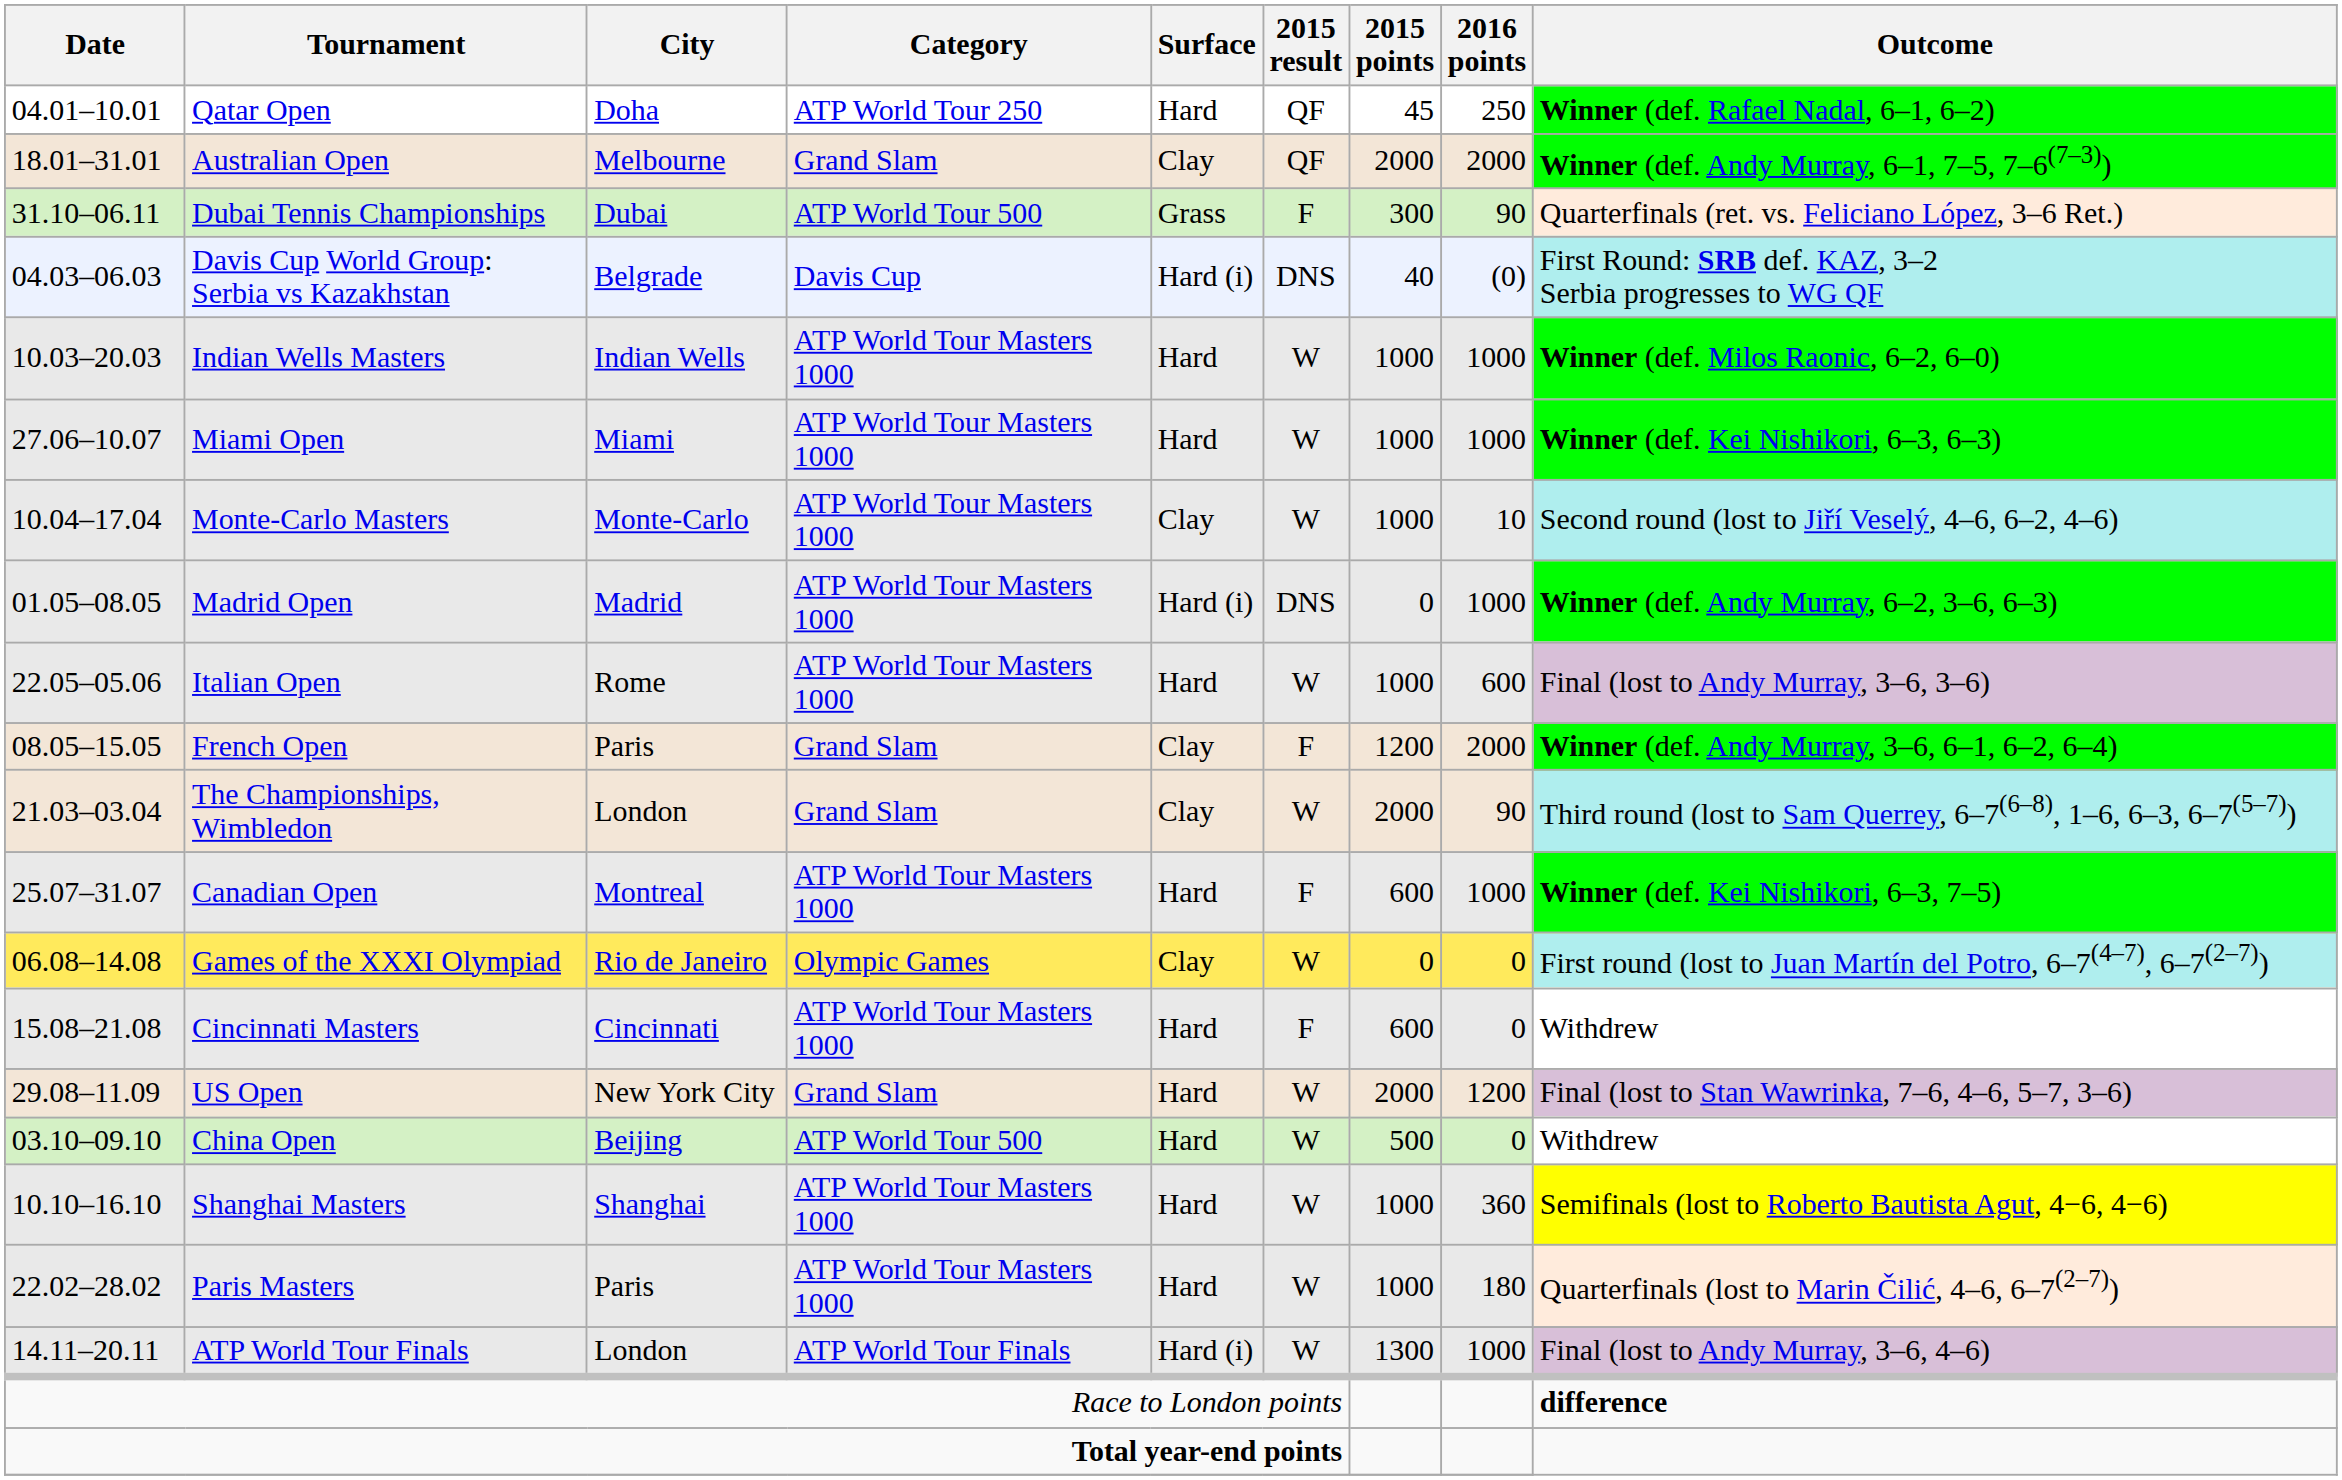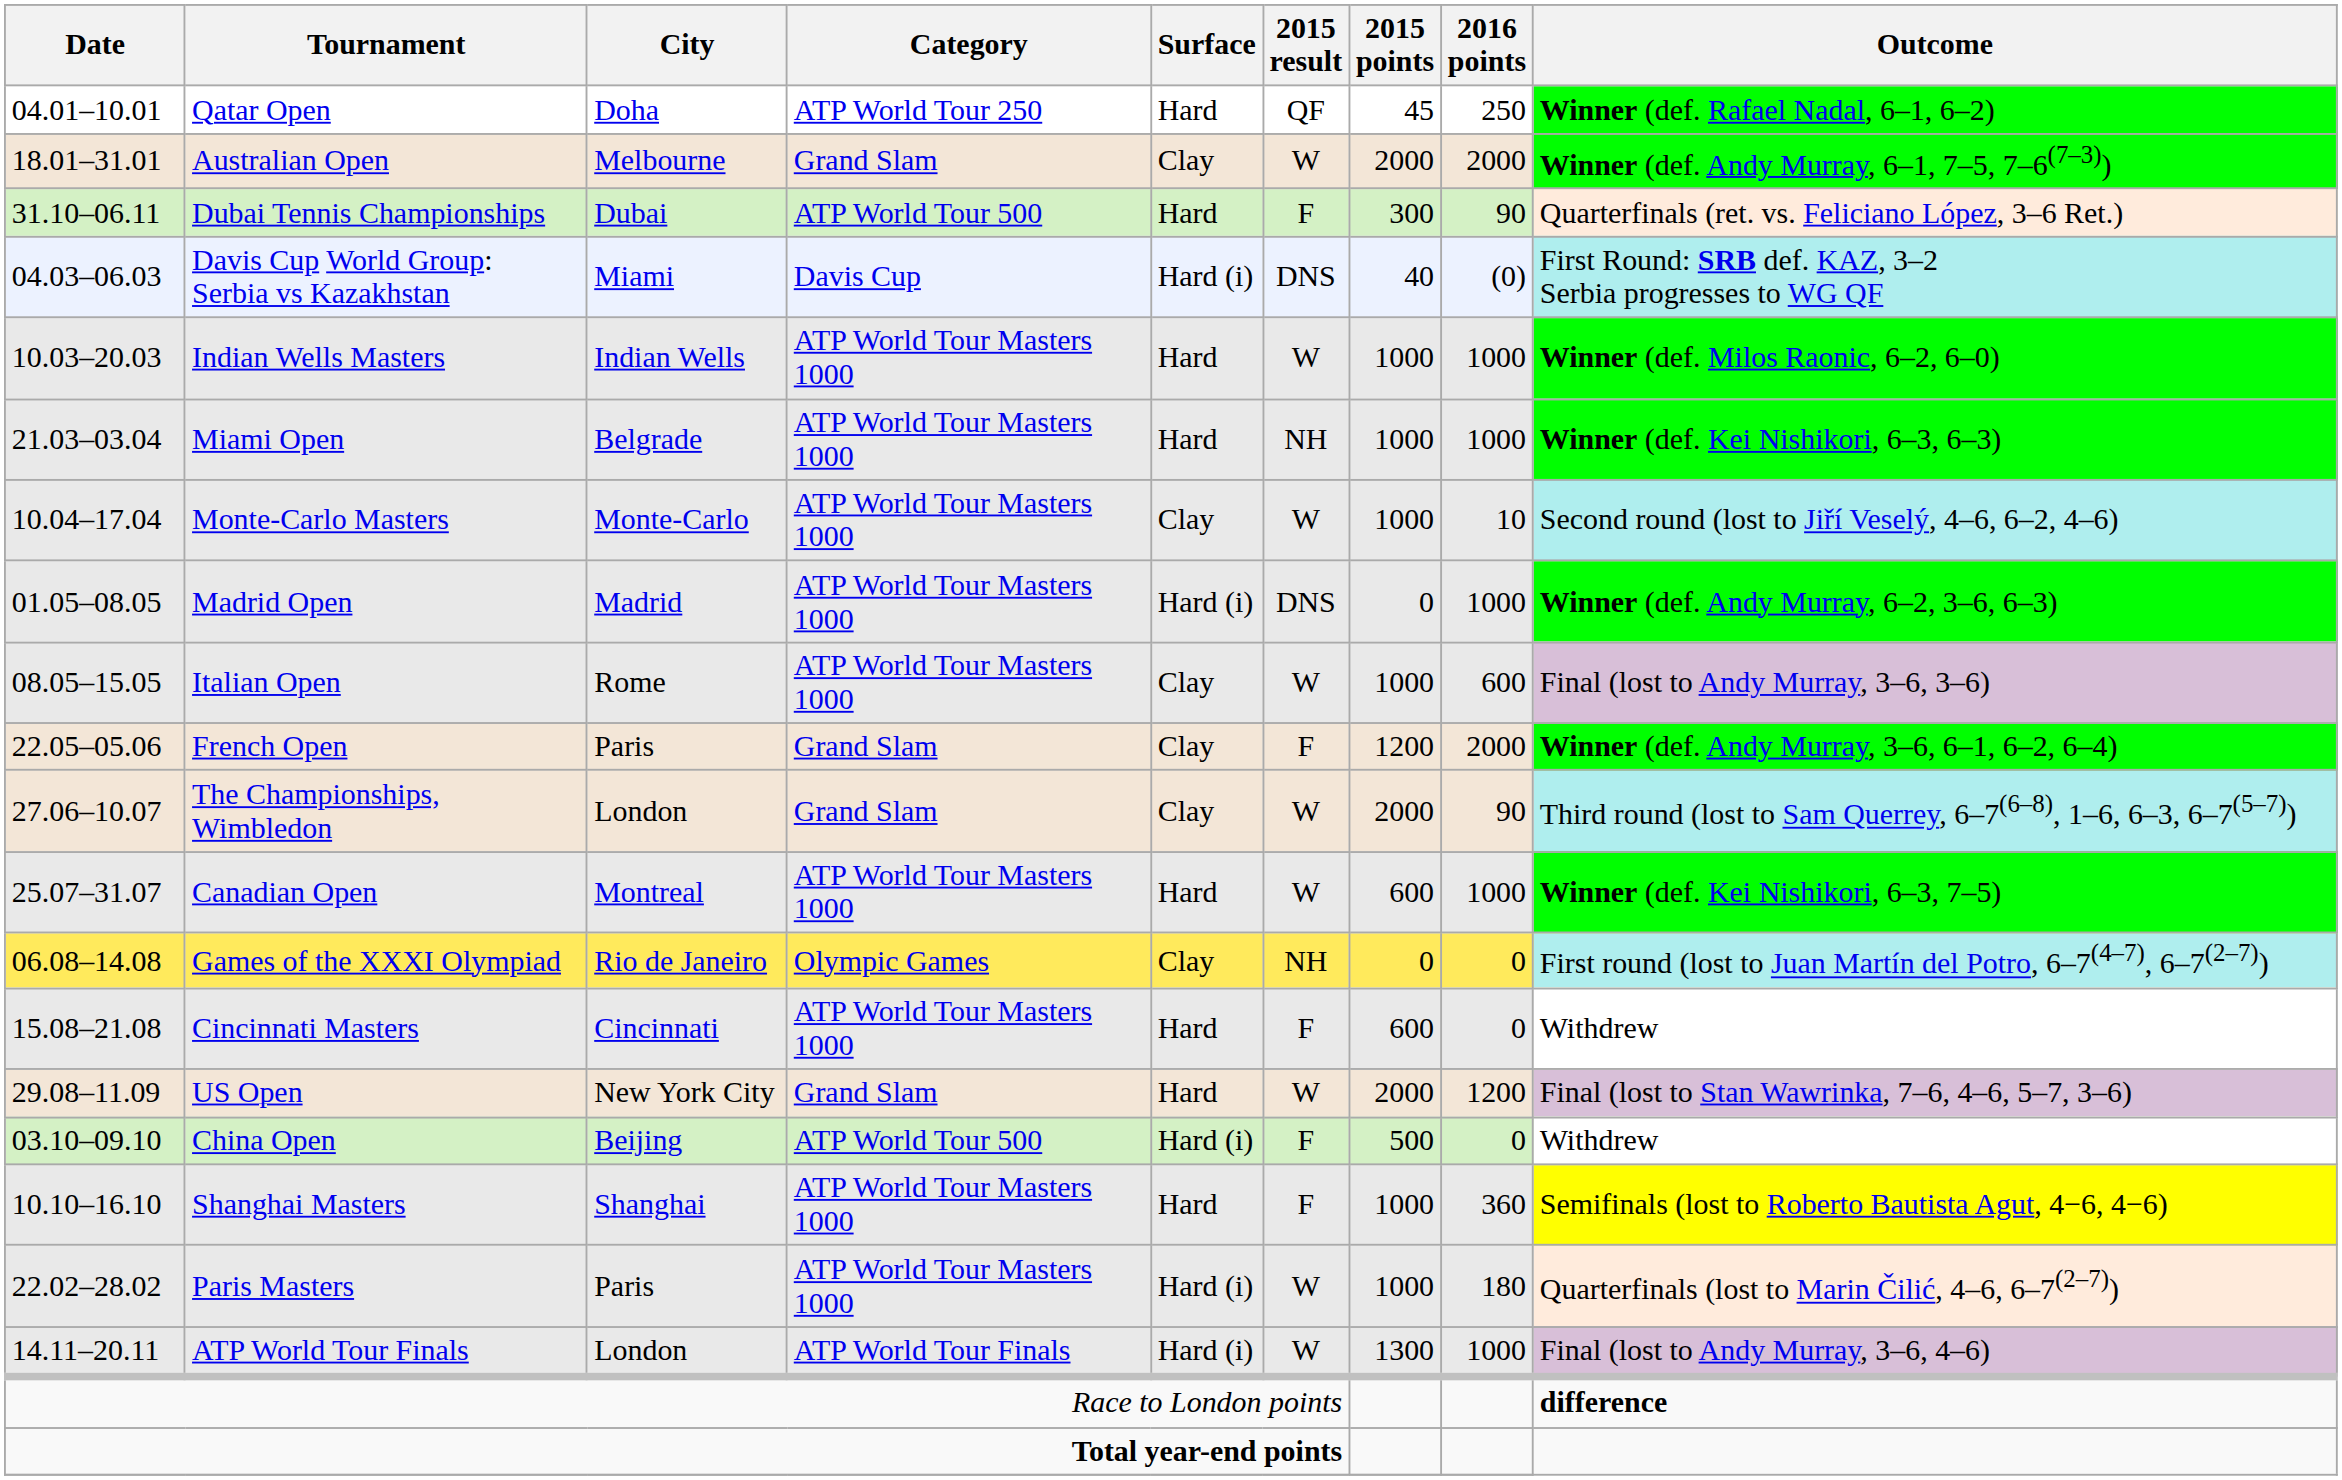Australian Open | 2015 result: QF -> W
Dubai Tennis Championships | Surface: Grass -> Hard
Davis Cup World Group: Serbia vs Kazakhstan | City: Belgrade -> Miami
Miami Open | Date: 27.06–10.07 -> 21.03–03.04
Miami Open | City: Miami -> Belgrade
Miami Open | 2015 result: W -> NH
Italian Open | Date: 22.05–05.06 -> 08.05–15.05
Italian Open | Surface: Hard -> Clay
French Open | Date: 08.05–15.05 -> 22.05–05.06
The Championships, Wimbledon | Date: 21.03–03.04 -> 27.06–10.07
Canadian Open | 2015 result: F -> W
Games of the XXXI Olympiad | 2015 result: W -> NH
China Open | Surface: Hard -> Hard (i)
China Open | 2015 result: W -> F
Shanghai Masters | 2015 result: W -> F
Paris Masters | Surface: Hard -> Hard (i)
